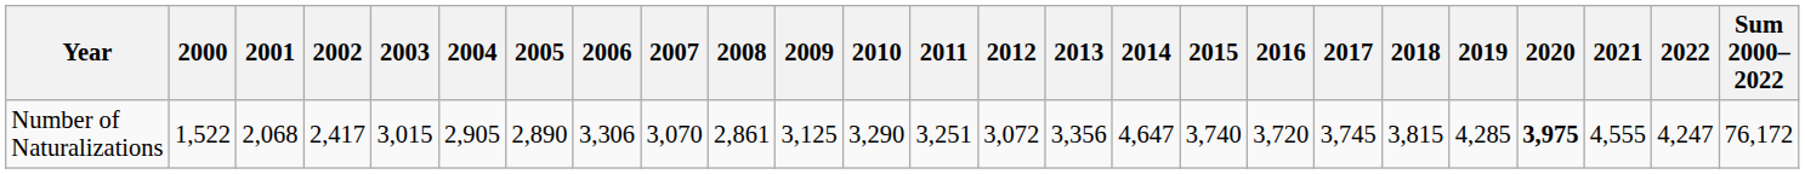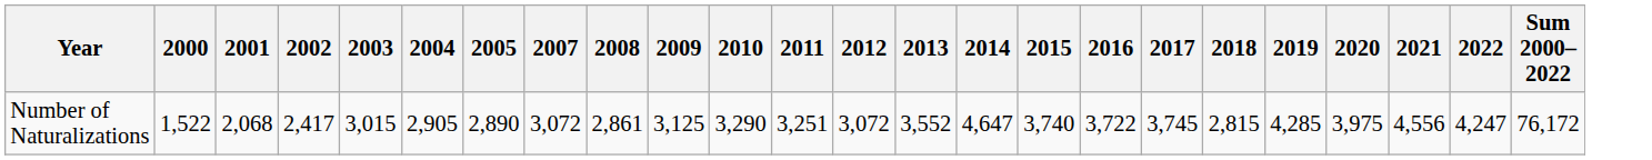- column: 2006 | 3,306
Number of Naturalizations | 2007: 3,070 -> 3,072
Number of Naturalizations | 2013: 3,356 -> 3,552
Number of Naturalizations | 2016: 3,720 -> 3,722
Number of Naturalizations | 2018: 3,815 -> 2,815
Number of Naturalizations | 2020: bold -> normal
Number of Naturalizations | 2021: 4,555 -> 4,556
